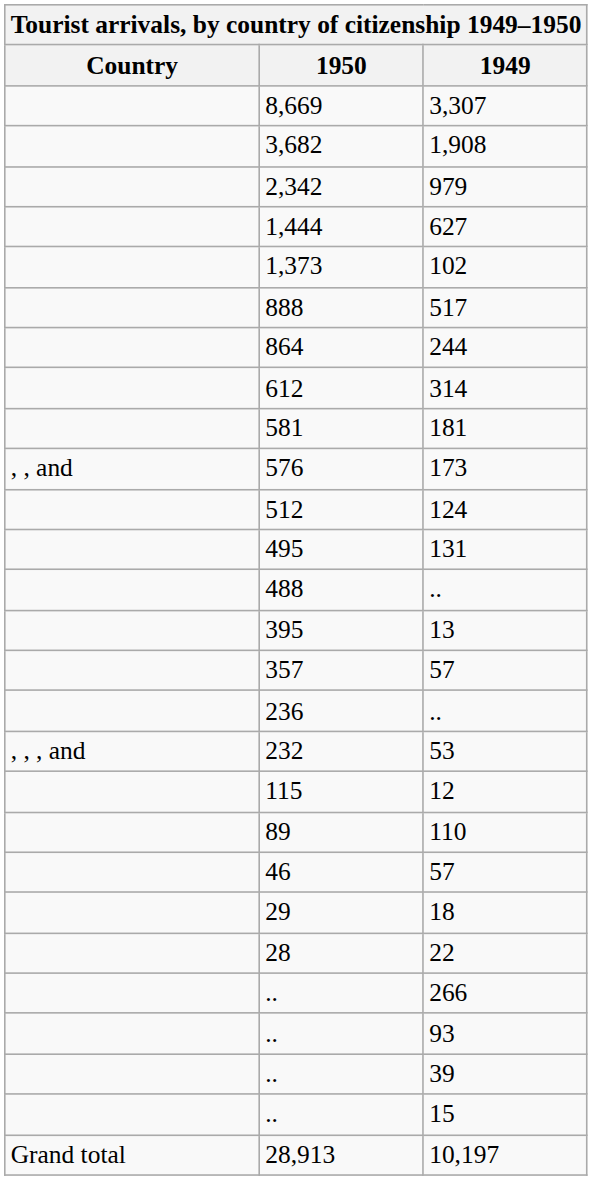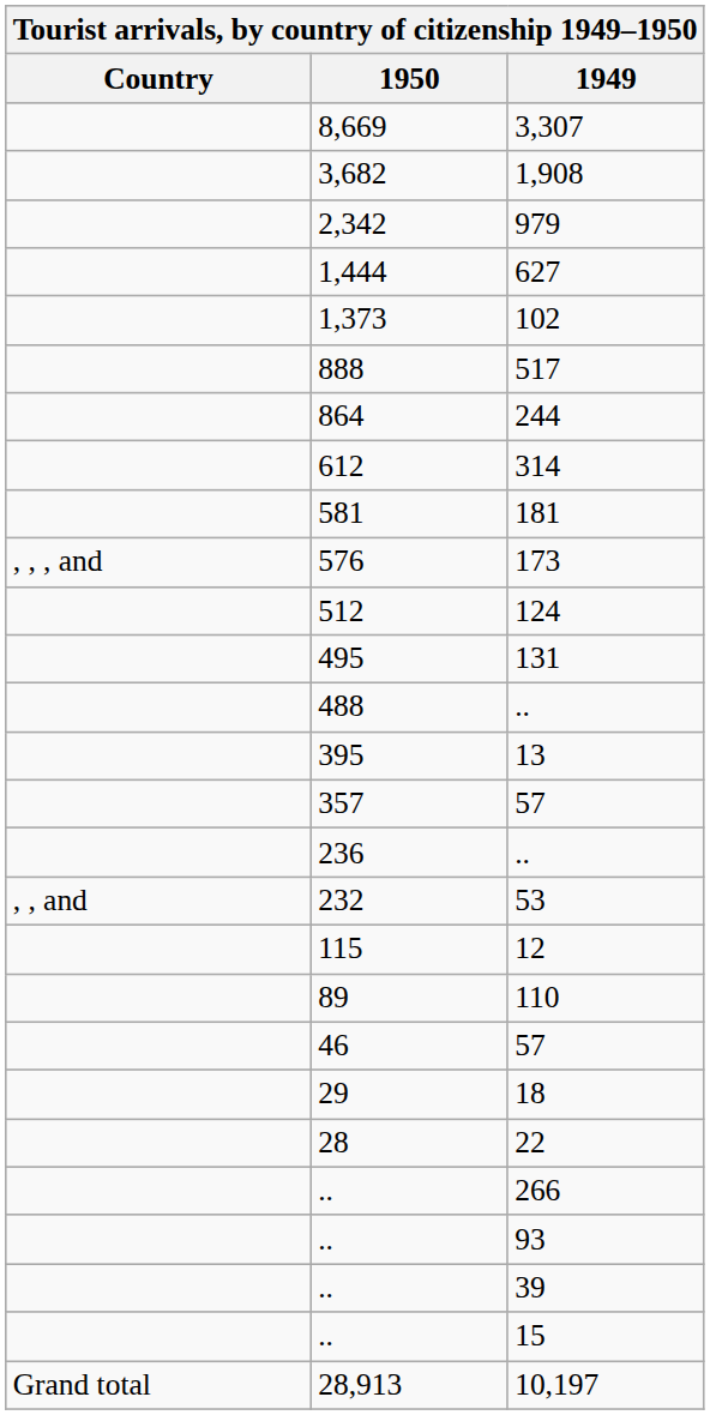173 | Country: , , and -> , , , and
53 | Country: , , , and -> , , and
